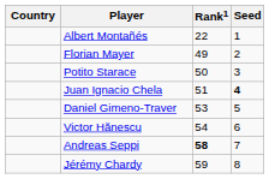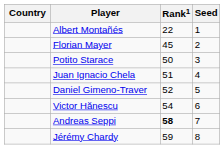Florian Mayer | Rank1: 49 -> 45
Juan Ignacio Chela | Seed: bold -> normal
Daniel Gimeno-Traver | Rank1: 53 -> 52
